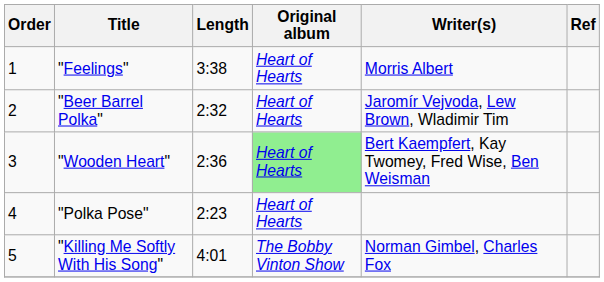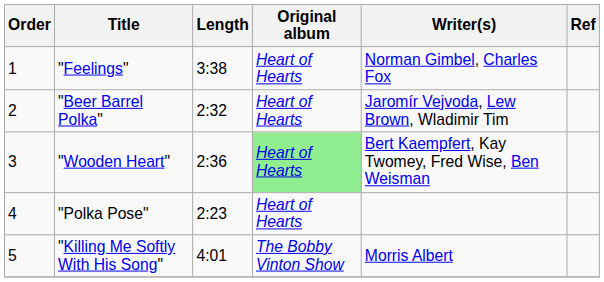"Feelings" | Writer(s): Morris Albert -> Norman Gimbel, Charles Fox
"Killing Me Softly With His Song" | Writer(s): Norman Gimbel, Charles Fox -> Morris Albert
